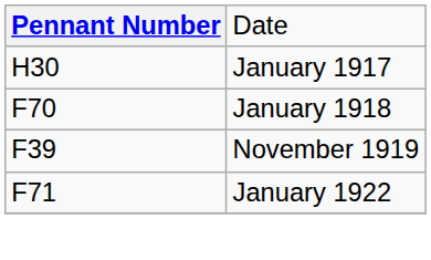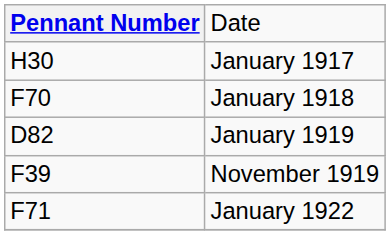+ row: D82 | January 1919
